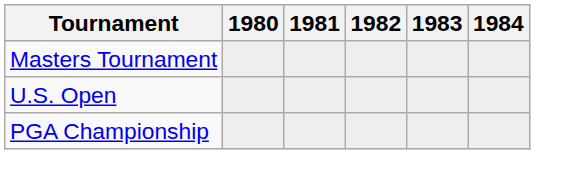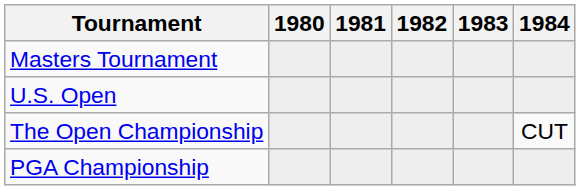+ row: The Open Championship | CUT
